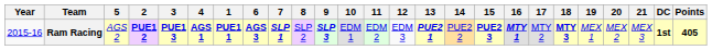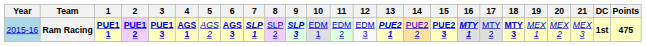columns swapped: 1 <-> 5
Ram Racing | Year: no background -> lightblue background
Ram Racing | Points: 405 -> 475
